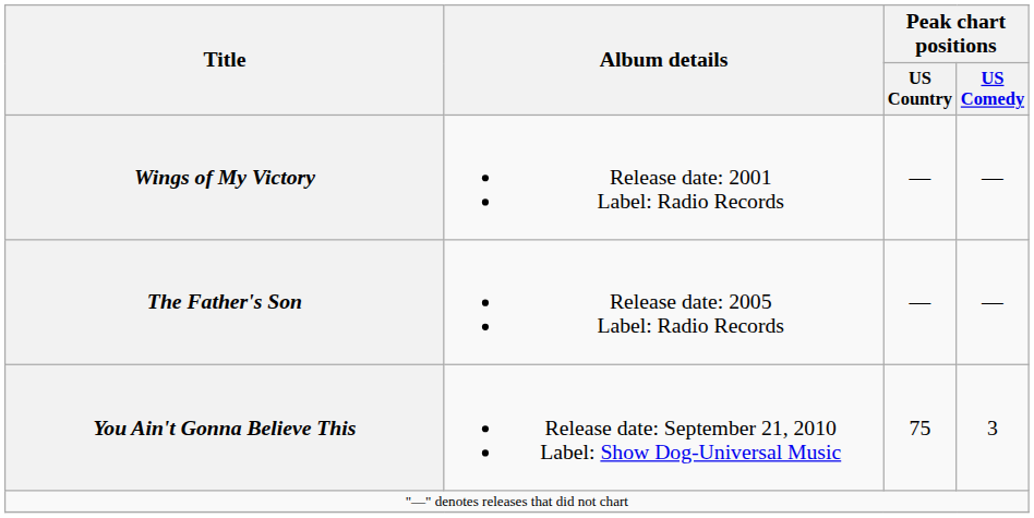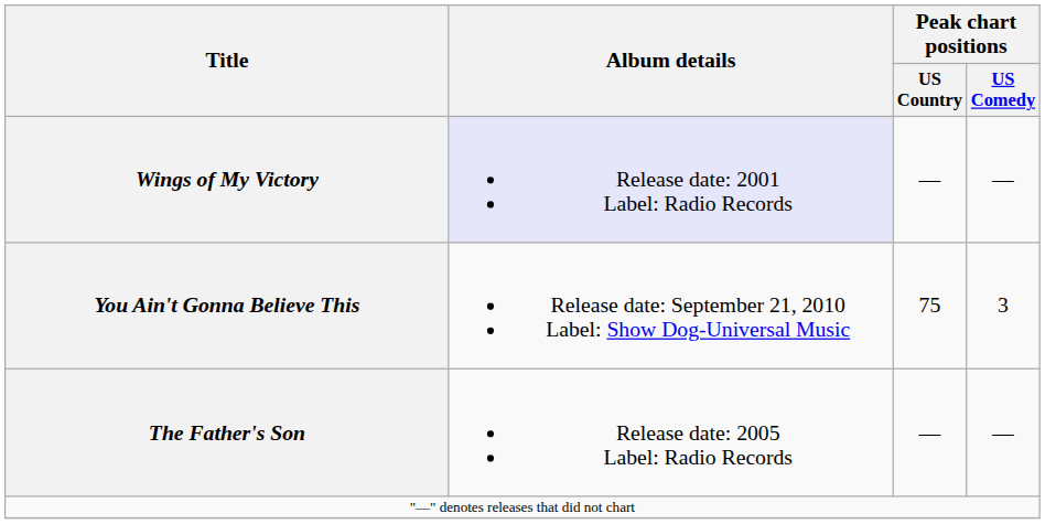Wings of My Victory | Album details: no background -> lavender background
rows swapped: The Father's Son <-> You Ain't Gonna Believe This
